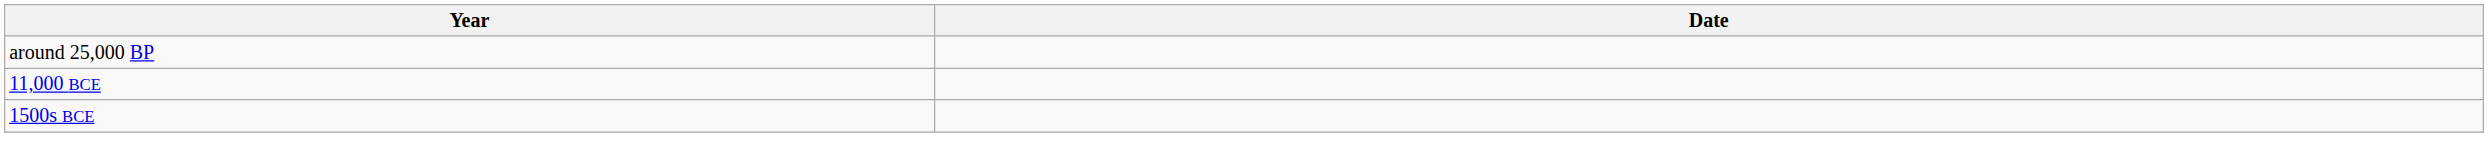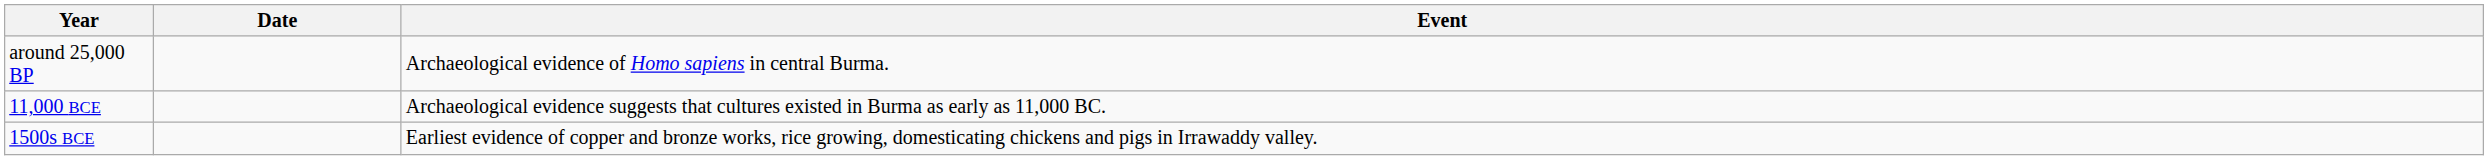+ column: Event | Archaeological evidence of Homo sapiens in central Burma. | Archaeological evidence suggests that cultures existed in Burma as early as 11,000 BC. | Earliest evidence of copper and bronze works, rice growing, domesticating chickens and pigs in Irrawaddy valley.
